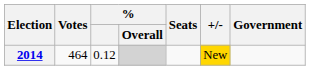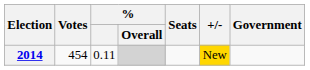2014 | Votes: 464 -> 454
2014 | %: 0.12 -> 0.11
